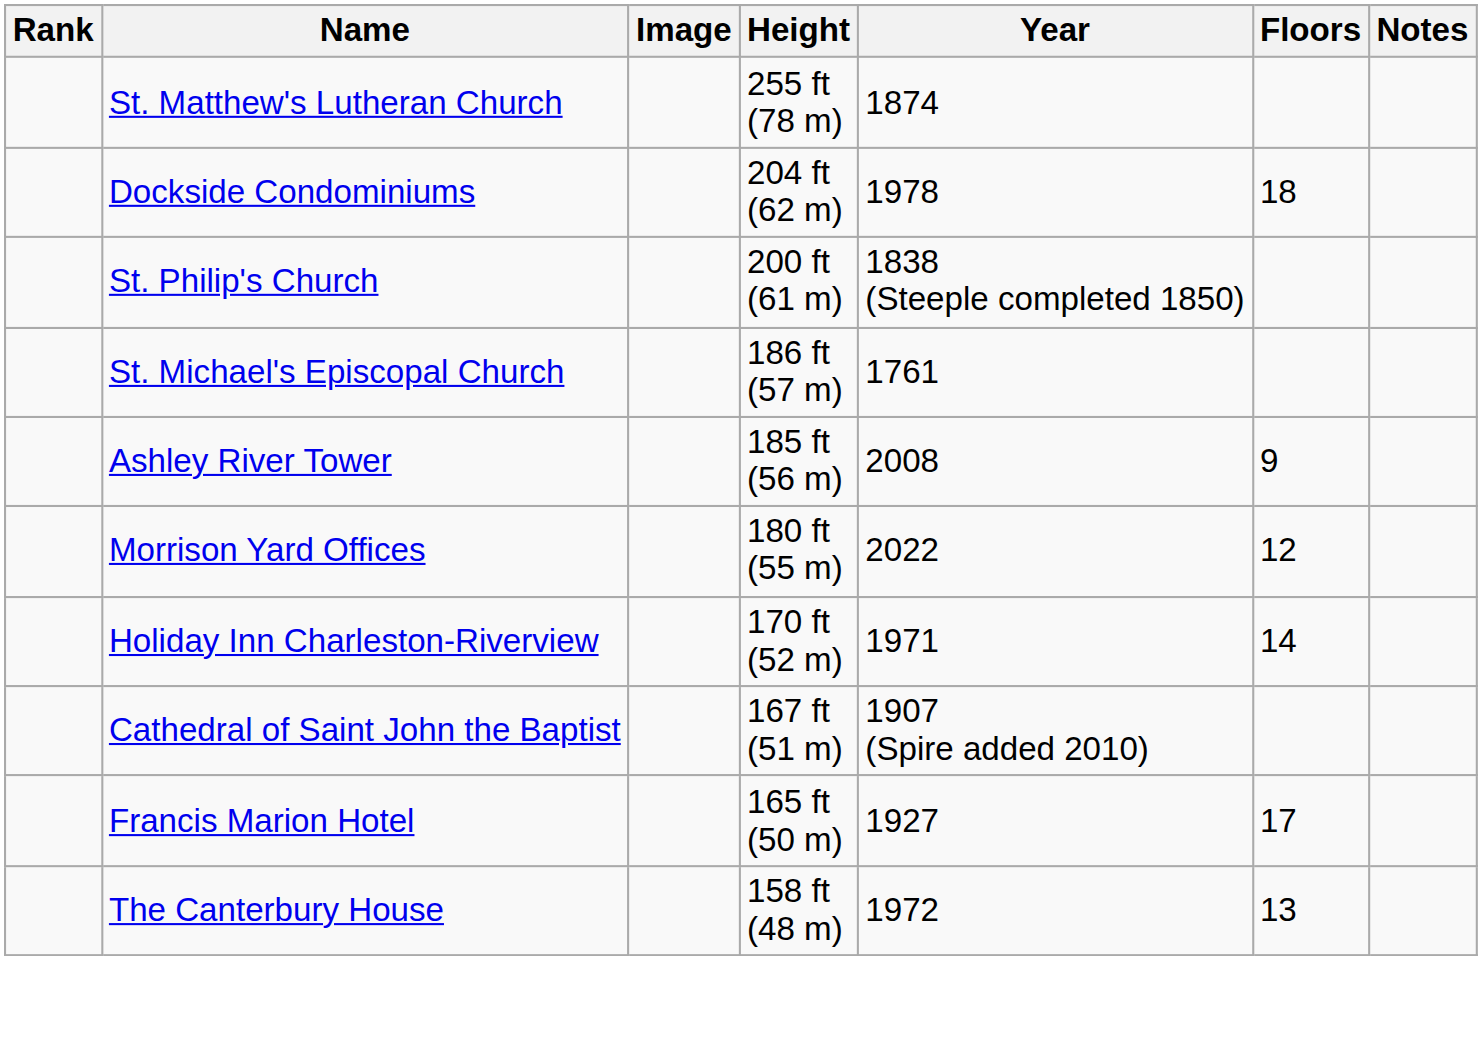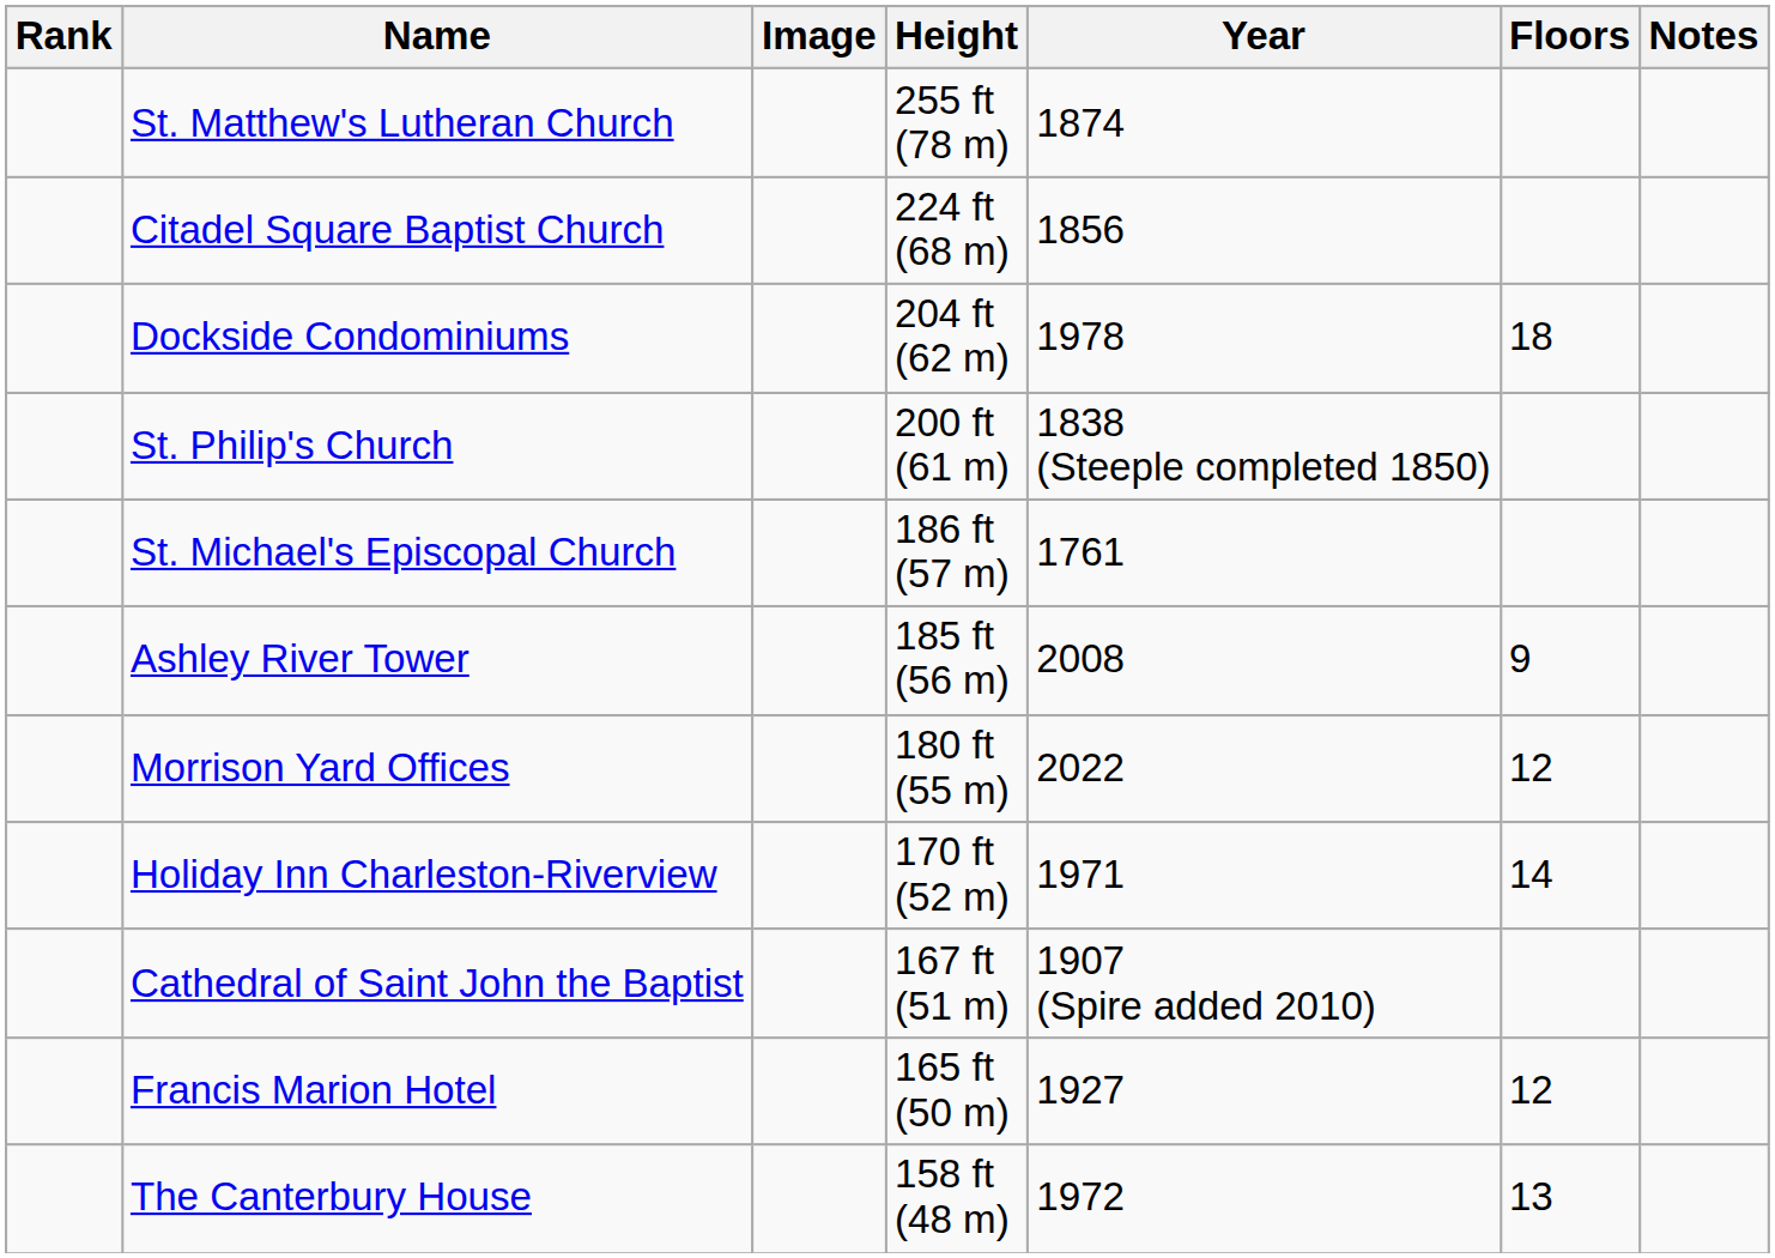+ row: Citadel Square Baptist Church | 224 ft (68 m) | 1856
Francis Marion Hotel | Floors: 17 -> 12
